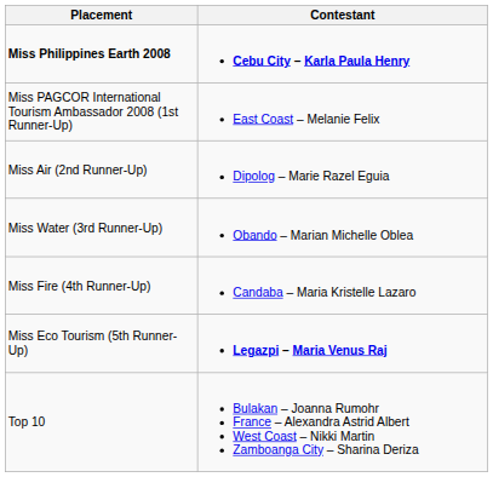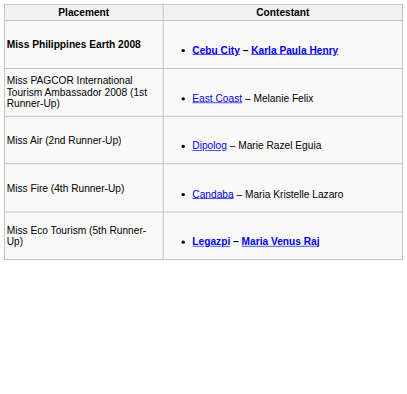- row: Miss Water (3rd Runner-Up) | Obando – Marian Michelle Oblea
- row: Top 10 | Bulakan – Joanna Rumohr France – Alexandra Astrid Albert West Coast – Nikki Martin Zamboanga City – Sharina Deriza
